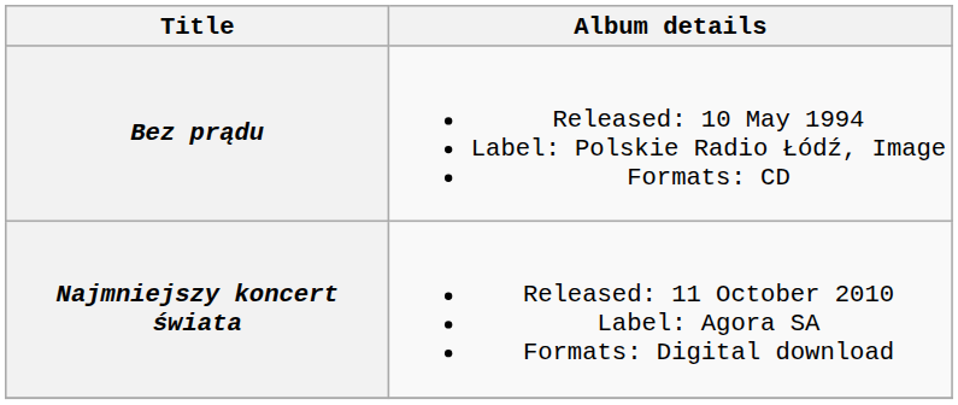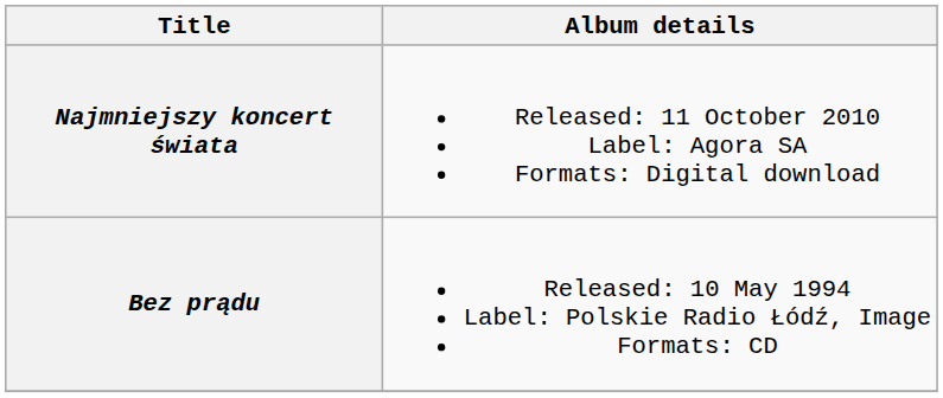rows swapped: Bez prądu <-> Najmniejszy koncert świata
